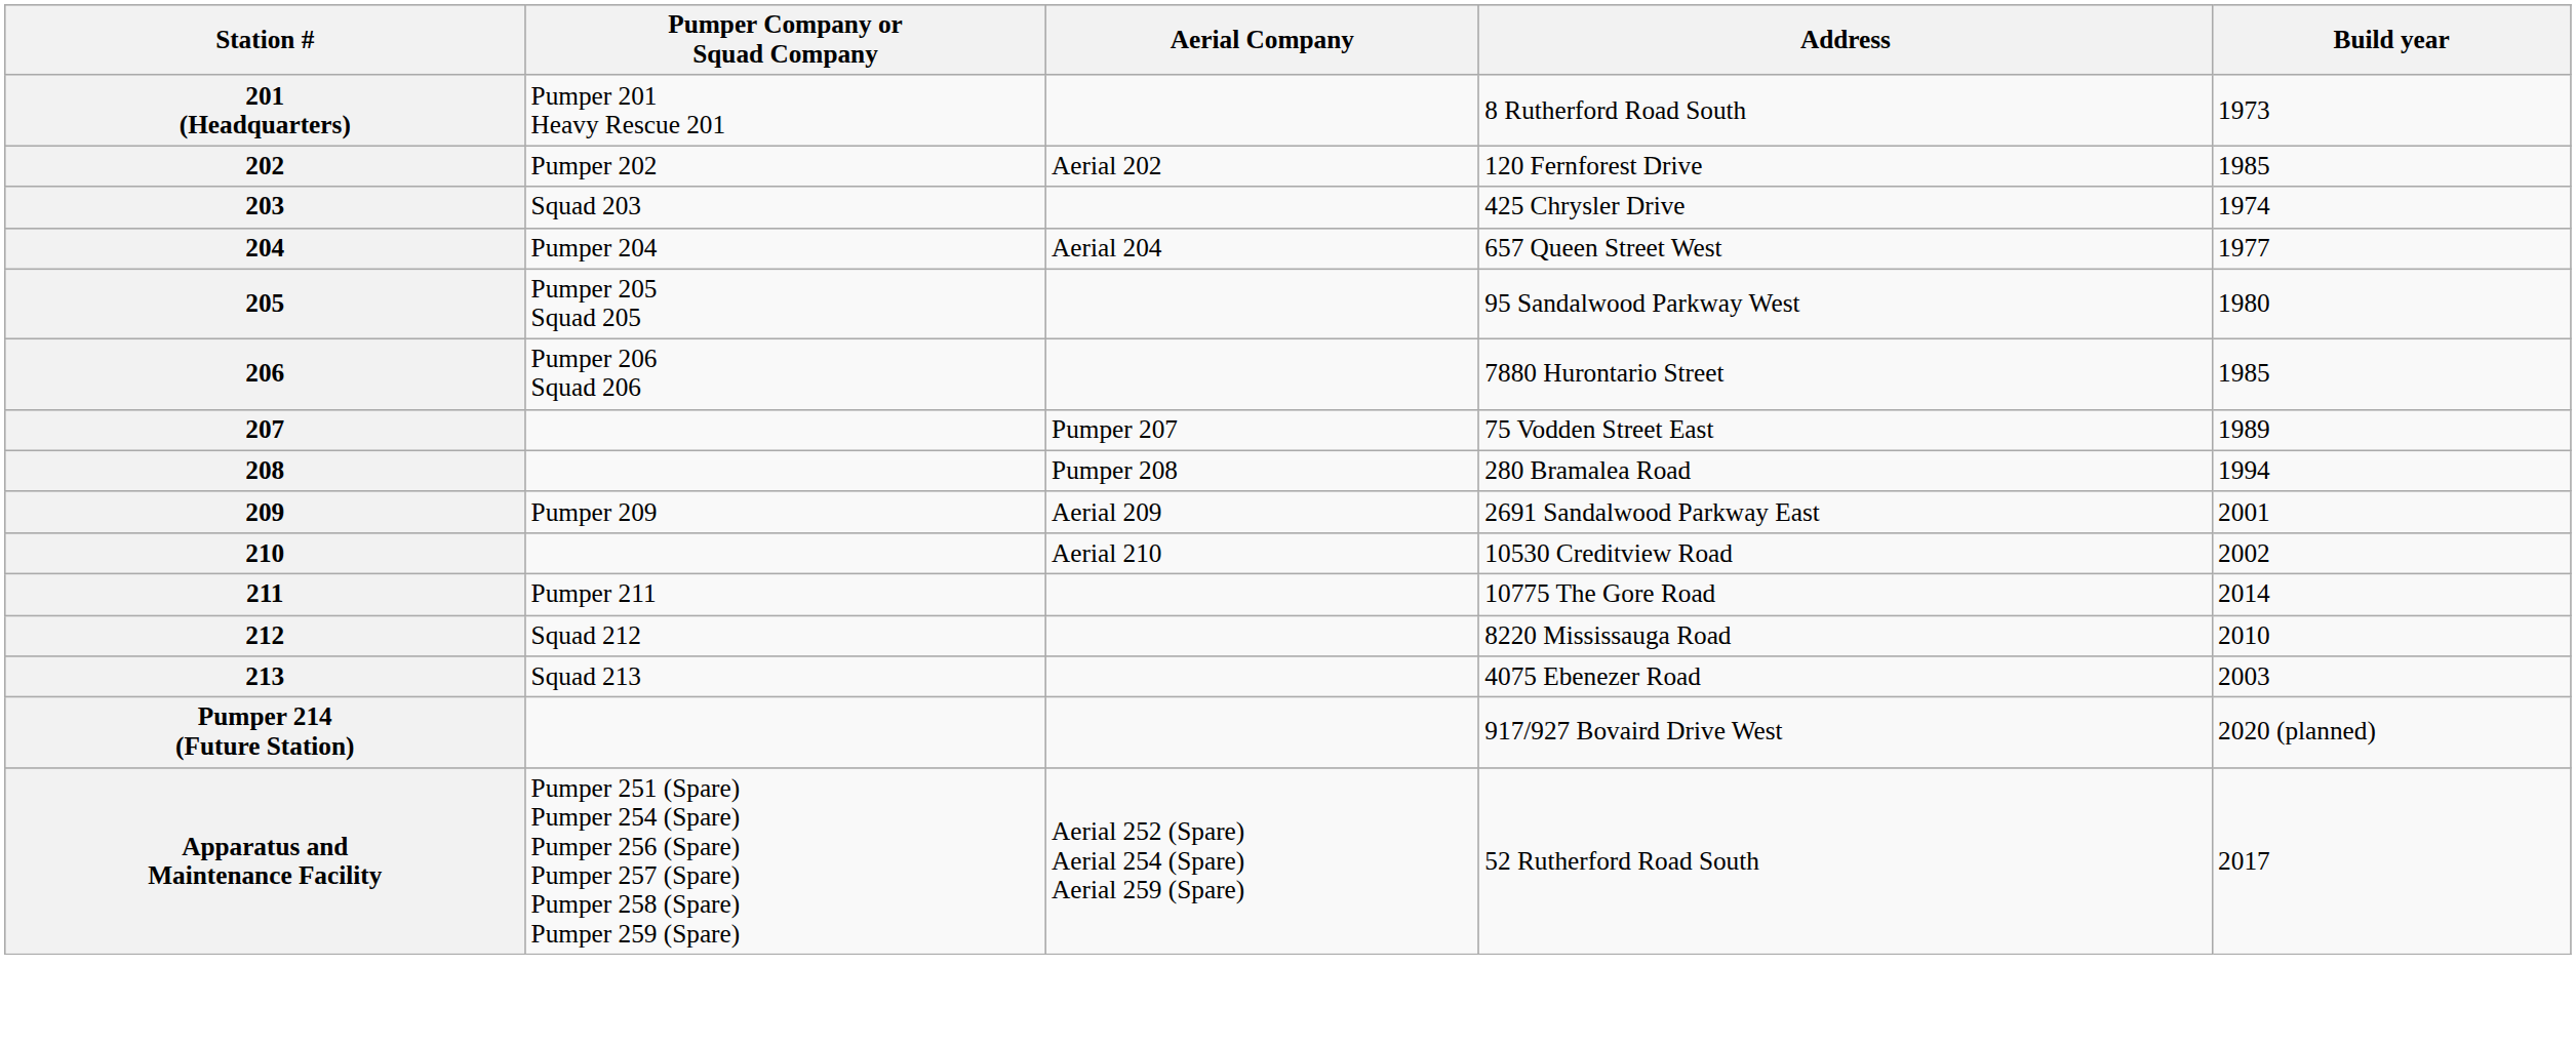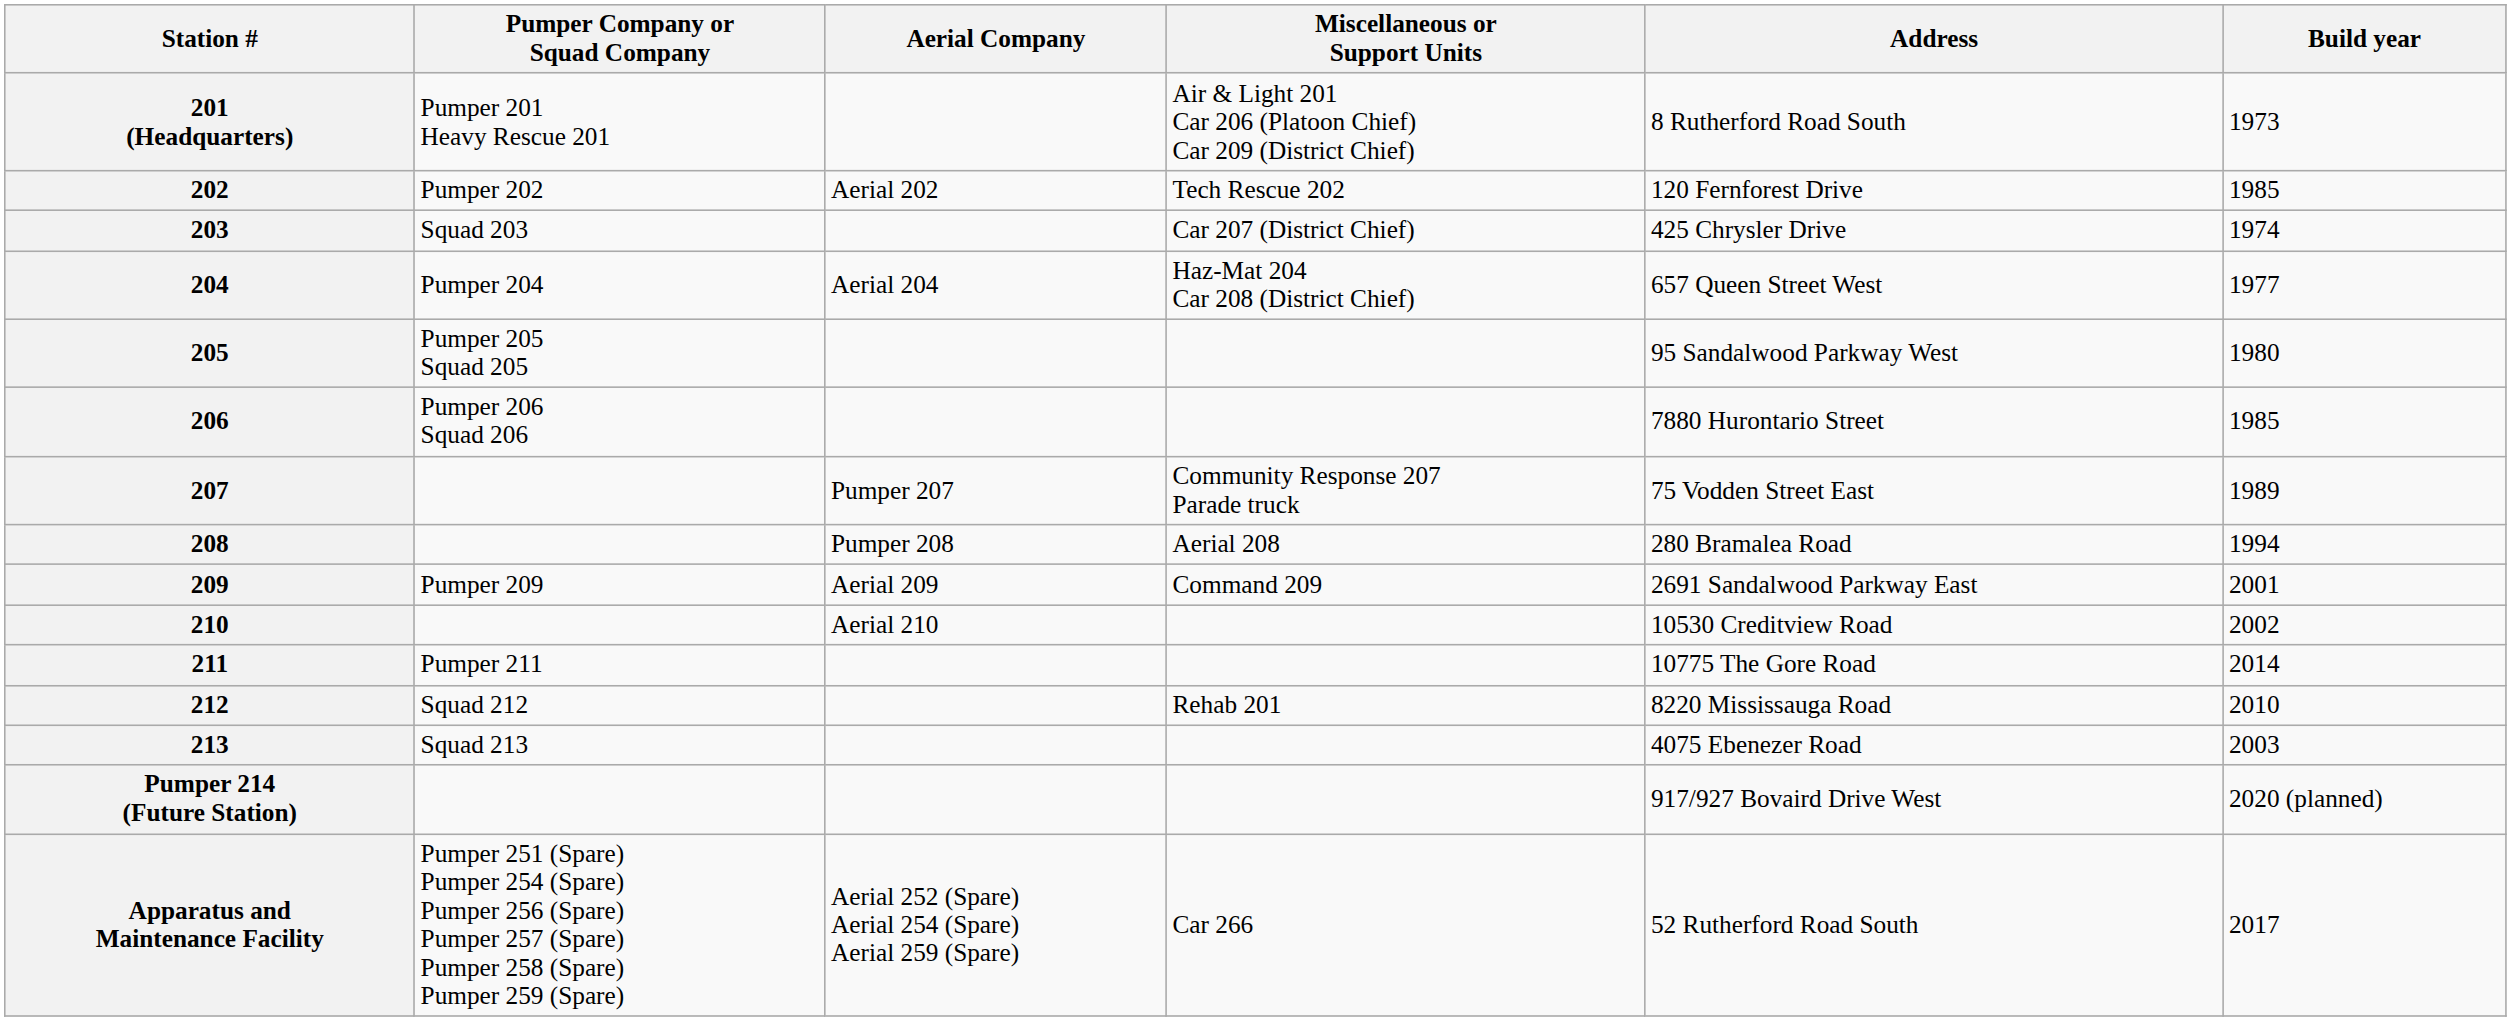+ column: Miscellaneous or Support Units | Air & Light 201 Car 206 (Platoon Chief) Car 209 (District Chief) | Tech Rescue 202 | Car 207 (District Chief) | Haz-Mat 204 Car 208 (District Chief) | Community Response 207 Parade truck | Aerial 208 | Command 209 | Rehab 201 | Car 266
